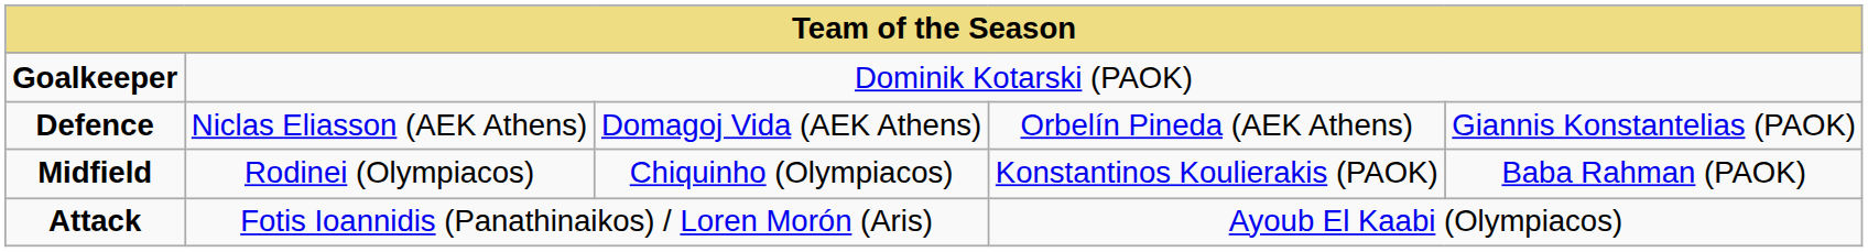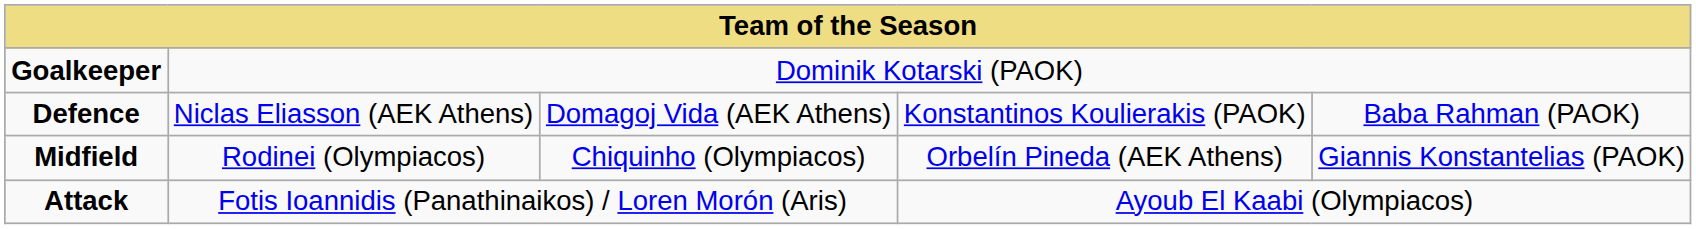Defence | column 4: Orbelín Pineda (AEK Athens) -> Konstantinos Koulierakis (PAOK)
Defence | column 5: Giannis Konstantelias (PAOK) -> Baba Rahman (PAOK)
Midfield | column 4: Konstantinos Koulierakis (PAOK) -> Orbelín Pineda (AEK Athens)
Midfield | column 5: Baba Rahman (PAOK) -> Giannis Konstantelias (PAOK)
